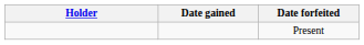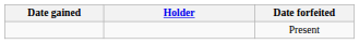columns swapped: Holder <-> Date gained
